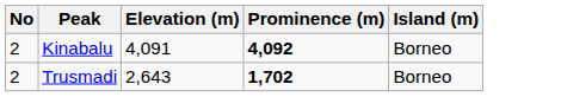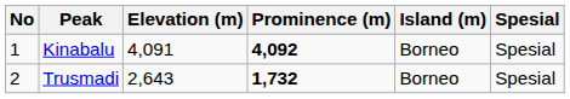+ column: Spesial | Spesial | Spesial
Kinabalu | No: 2 -> 1
Trusmadi | Prominence (m): 1,702 -> 1,732
